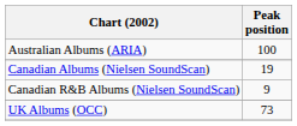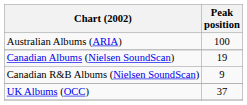UK Albums (OCC) | Peak position: 73 -> 37
